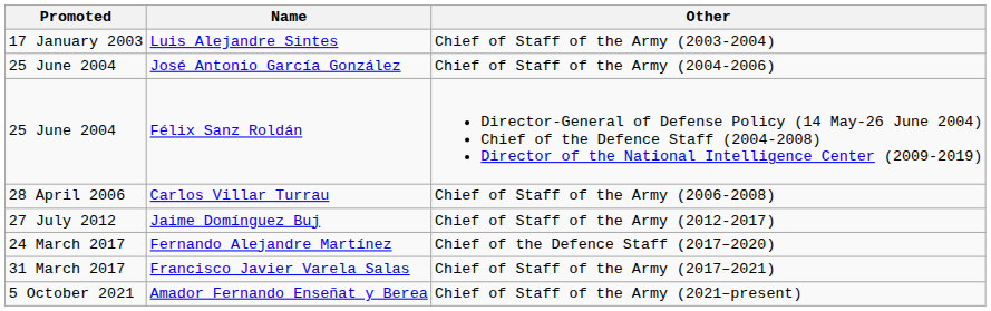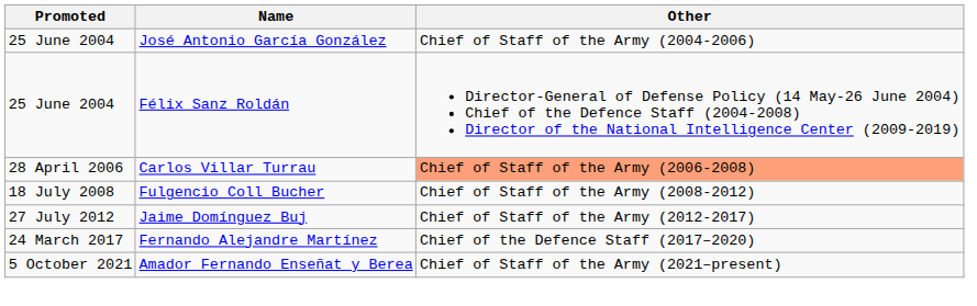- row: 17 January 2003 | Luis Alejandre Sintes | Chief of Staff of the Army (2003-2004)
Carlos Villar Turrau | Other: no background -> lightsalmon background
+ row: 18 July 2008 | Fulgencio Coll Bucher | Chief of Staff of the Army (2008-2012)
- row: 31 March 2017 | Francisco Javier Varela Salas | Chief of Staff of the Army (2017–2021)
